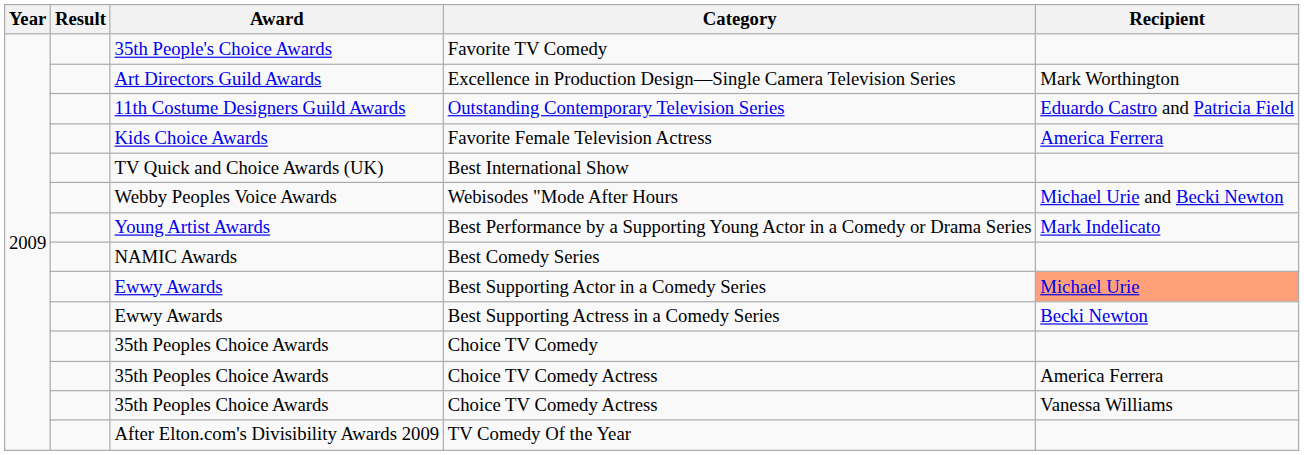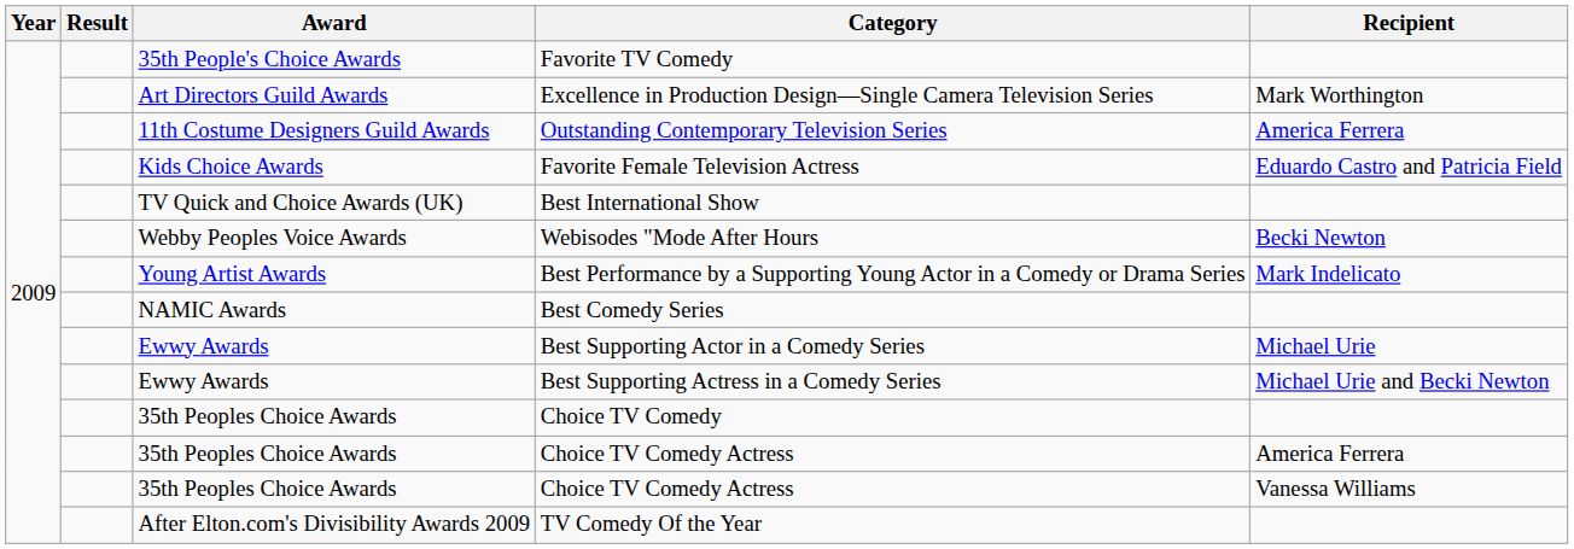Outstanding Contemporary Television Series | Recipient: Eduardo Castro and Patricia Field -> America Ferrera
Favorite Female Television Actress | Recipient: America Ferrera -> Eduardo Castro and Patricia Field
Webisodes "Mode After Hours | Recipient: Michael Urie and Becki Newton -> Becki Newton
Best Supporting Actor in a Comedy Series | Recipient: lightsalmon background -> no background
Best Supporting Actress in a Comedy Series | Recipient: Becki Newton -> Michael Urie and Becki Newton
